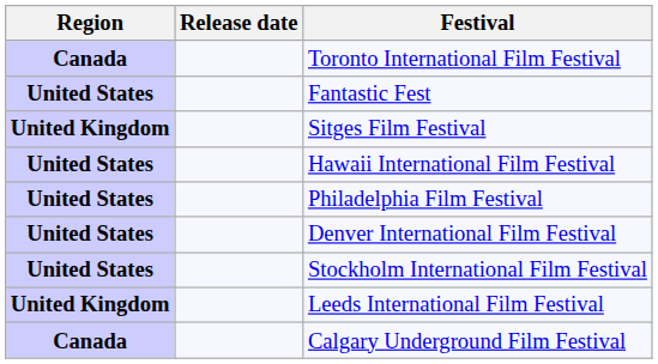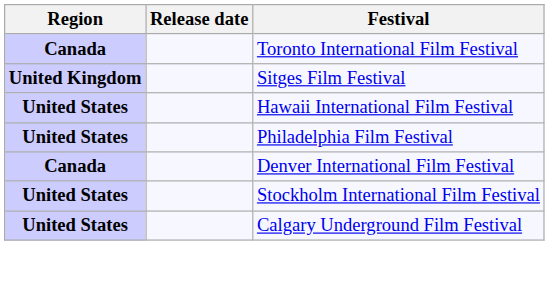- row: United States | Fantastic Fest
Denver International Film Festival | Region: United States -> Canada
- row: United Kingdom | Leeds International Film Festival
Calgary Underground Film Festival | Region: Canada -> United States
